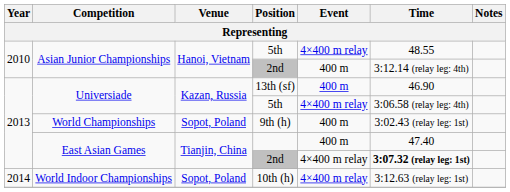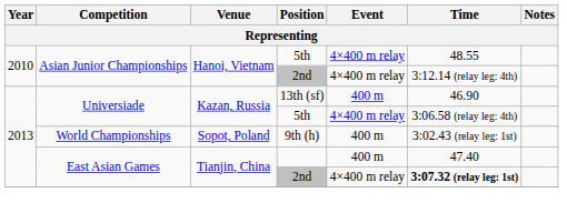Asian Junior Championships / 2nd | Event: 400 m -> 4×400 m relay
- row: 2014 | World Indoor Championships | Sopot, Poland | 10th (h) | 4×400 m relay | 3:12.63 (relay leg: 1st)
